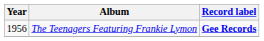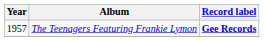The Teenagers Featuring Frankie Lymon | Year: 1956 -> 1957
